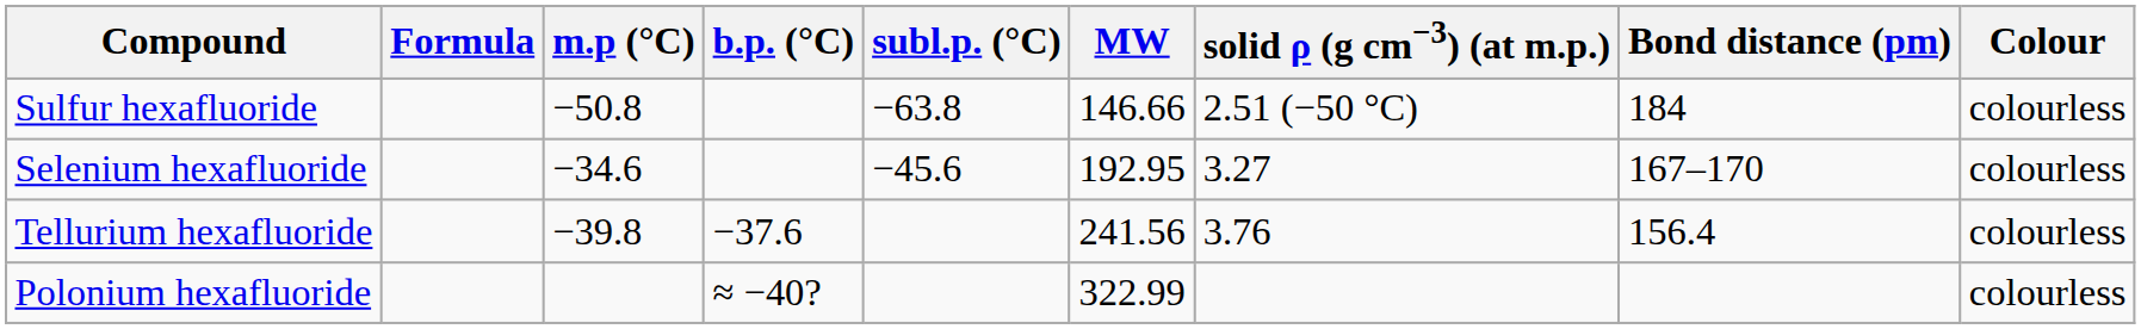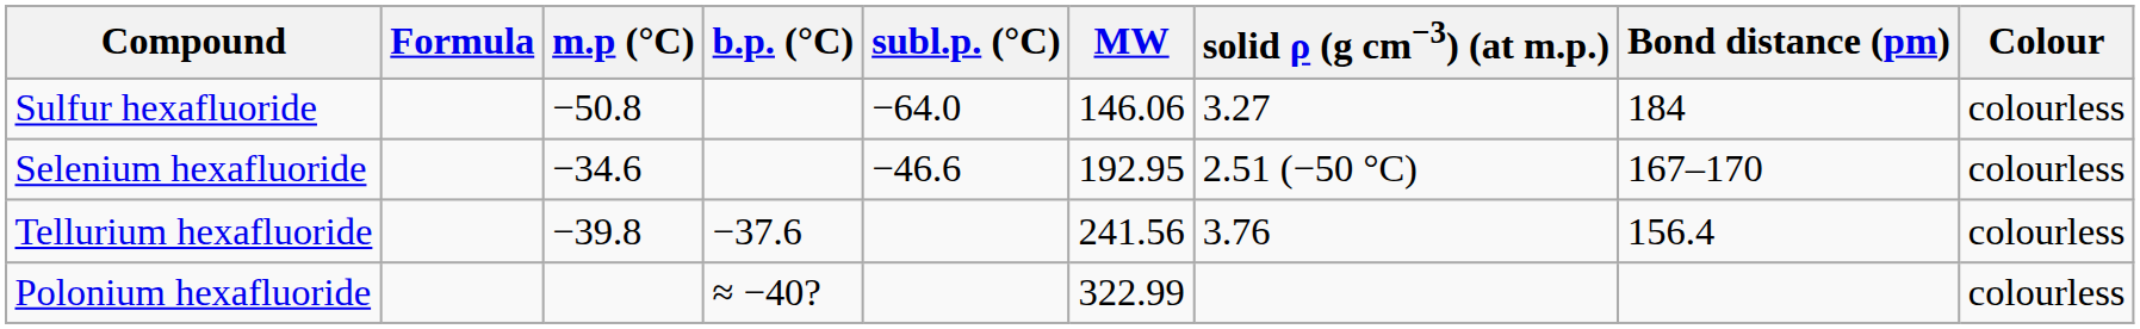Sulfur hexafluoride | subl.p. (°C): −63.8 -> −64.0
Sulfur hexafluoride | MW: 146.66 -> 146.06
Sulfur hexafluoride | solid ρ (g cm−3) (at m.p.): 2.51 (−50 °C) -> 3.27
Selenium hexafluoride | subl.p. (°C): −45.6 -> −46.6
Selenium hexafluoride | solid ρ (g cm−3) (at m.p.): 3.27 -> 2.51 (−50 °C)
